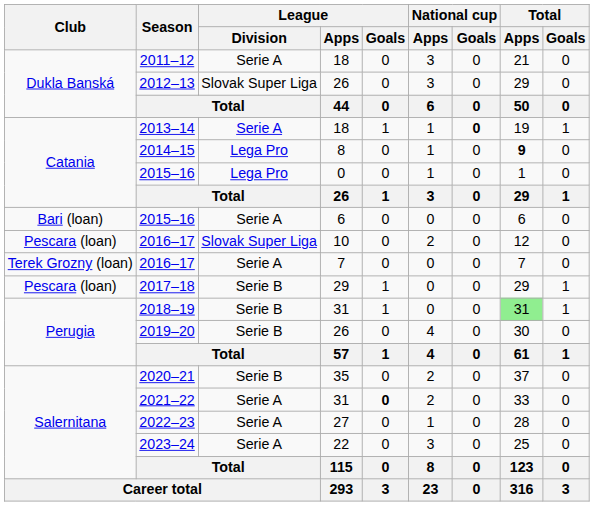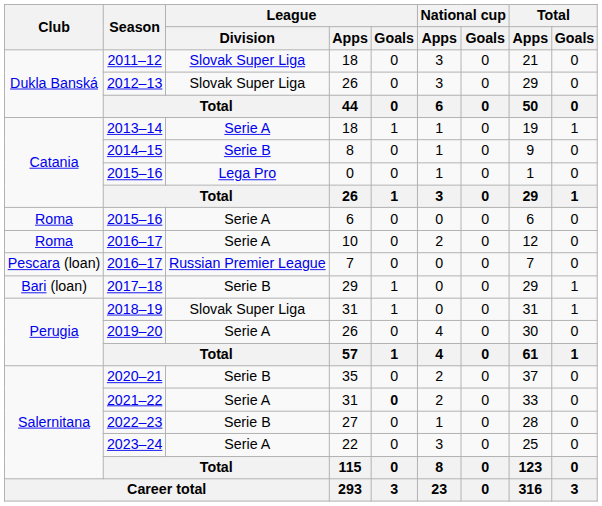2011–12 | League / Division: Serie A -> Slovak Super Liga
2013–14 | National cup / Goals: bold -> normal
2014–15 | League / Division: Lega Pro -> Serie B
2014–15 | Total / Apps: bold -> normal
2015–16 / 6 | Club: Bari (loan) -> Roma
2016–17 / 10 | Club: Pescara (loan) -> Roma
2016–17 / 10 | League / Division: Slovak Super Liga -> Serie A
2016–17 / 7 | Club: Terek Grozny (loan) -> Pescara (loan)
2016–17 / 7 | League / Division: Serie A -> Russian Premier League
2017–18 | Club: Pescara (loan) -> Bari (loan)
2018–19 | League / Division: Serie B -> Slovak Super Liga
2018–19 | Total / Apps: lightgreen background -> no background
2019–20 | League / Division: Serie B -> Serie A
2022–23 | League / Division: Serie A -> Serie B
